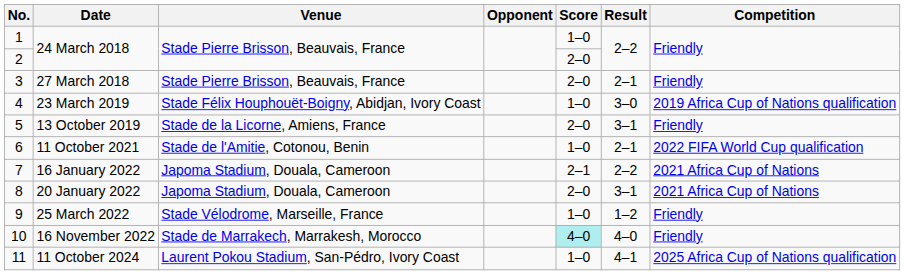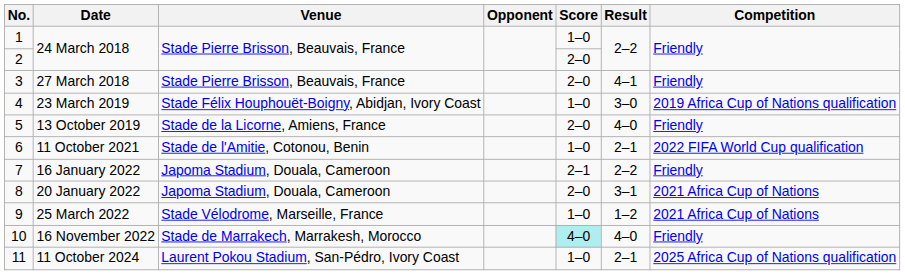27 March 2018 | Result: 2–1 -> 4–1
13 October 2019 | Result: 3–1 -> 4–0
16 January 2022 | Competition: 2021 Africa Cup of Nations -> Friendly
25 March 2022 | Competition: Friendly -> 2021 Africa Cup of Nations
11 October 2024 | Result: 4–1 -> 2–1
